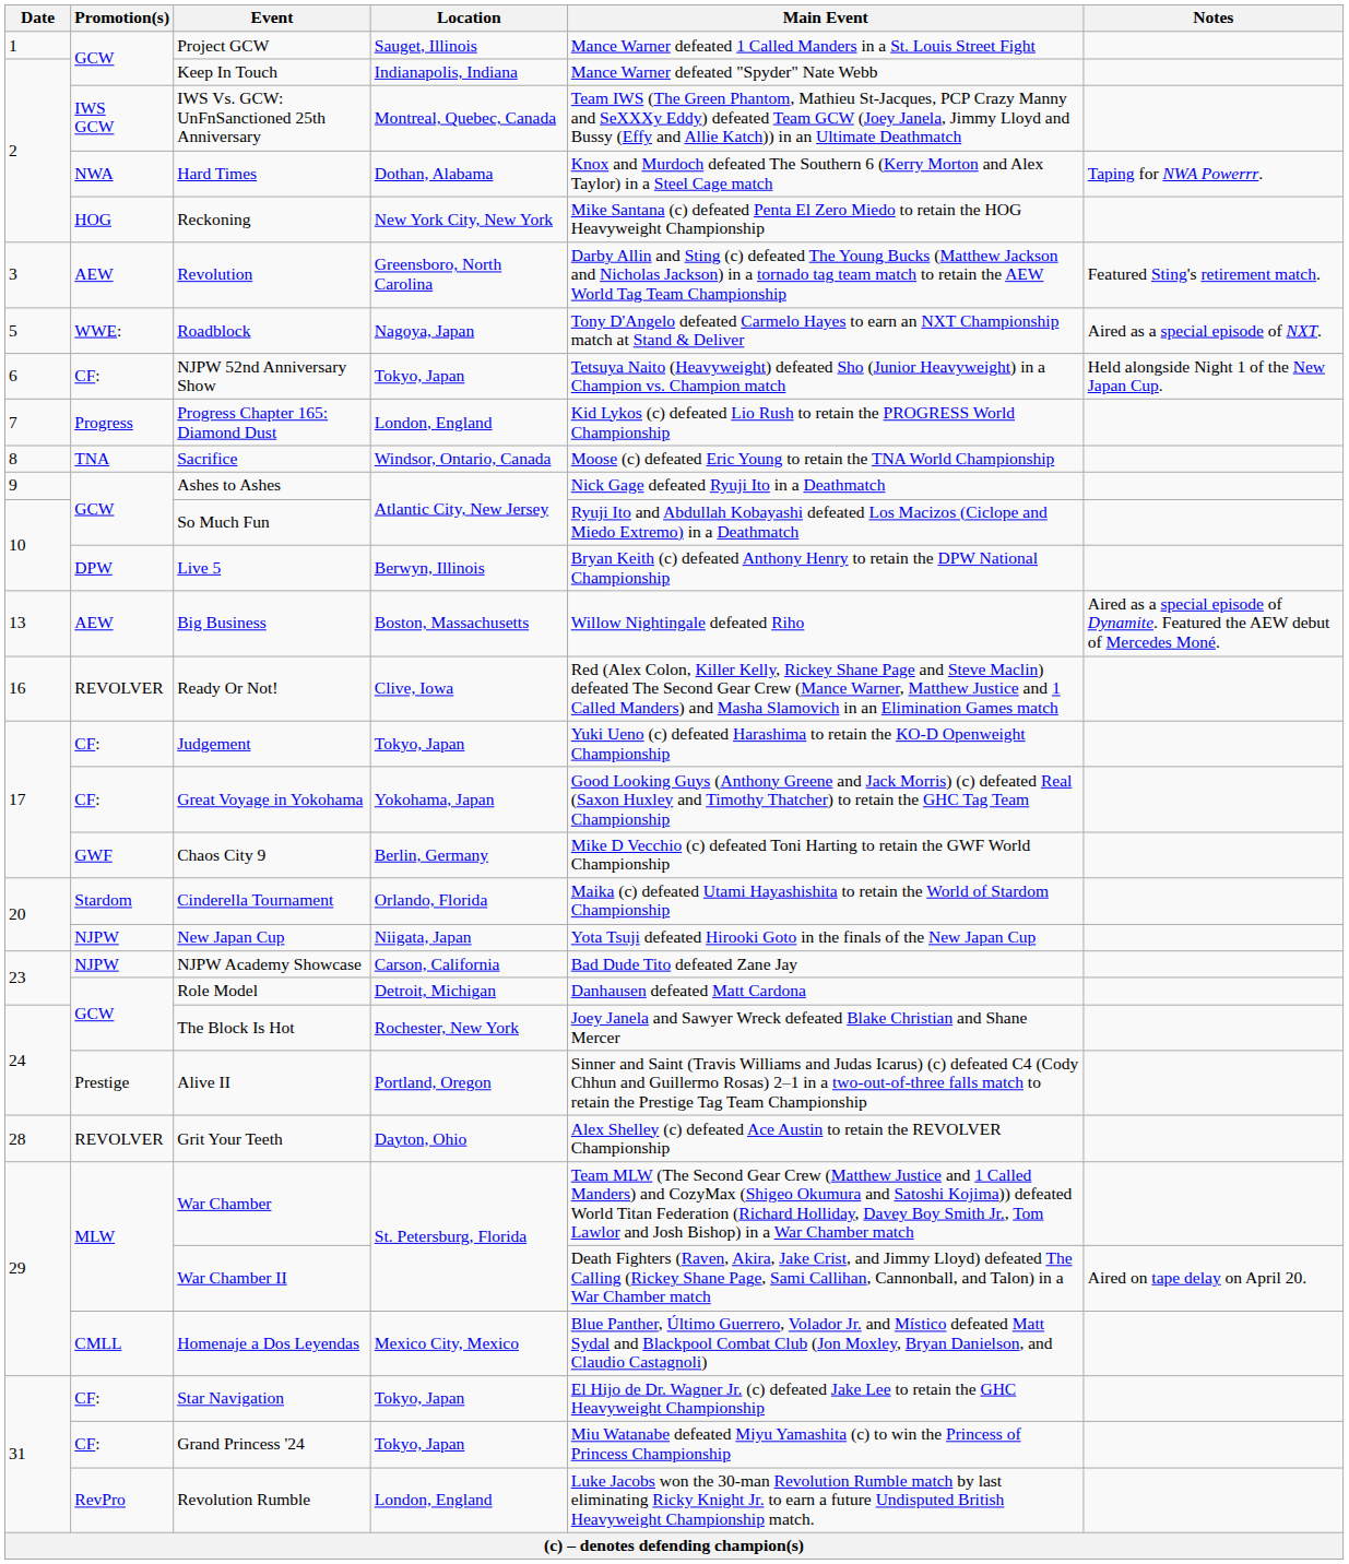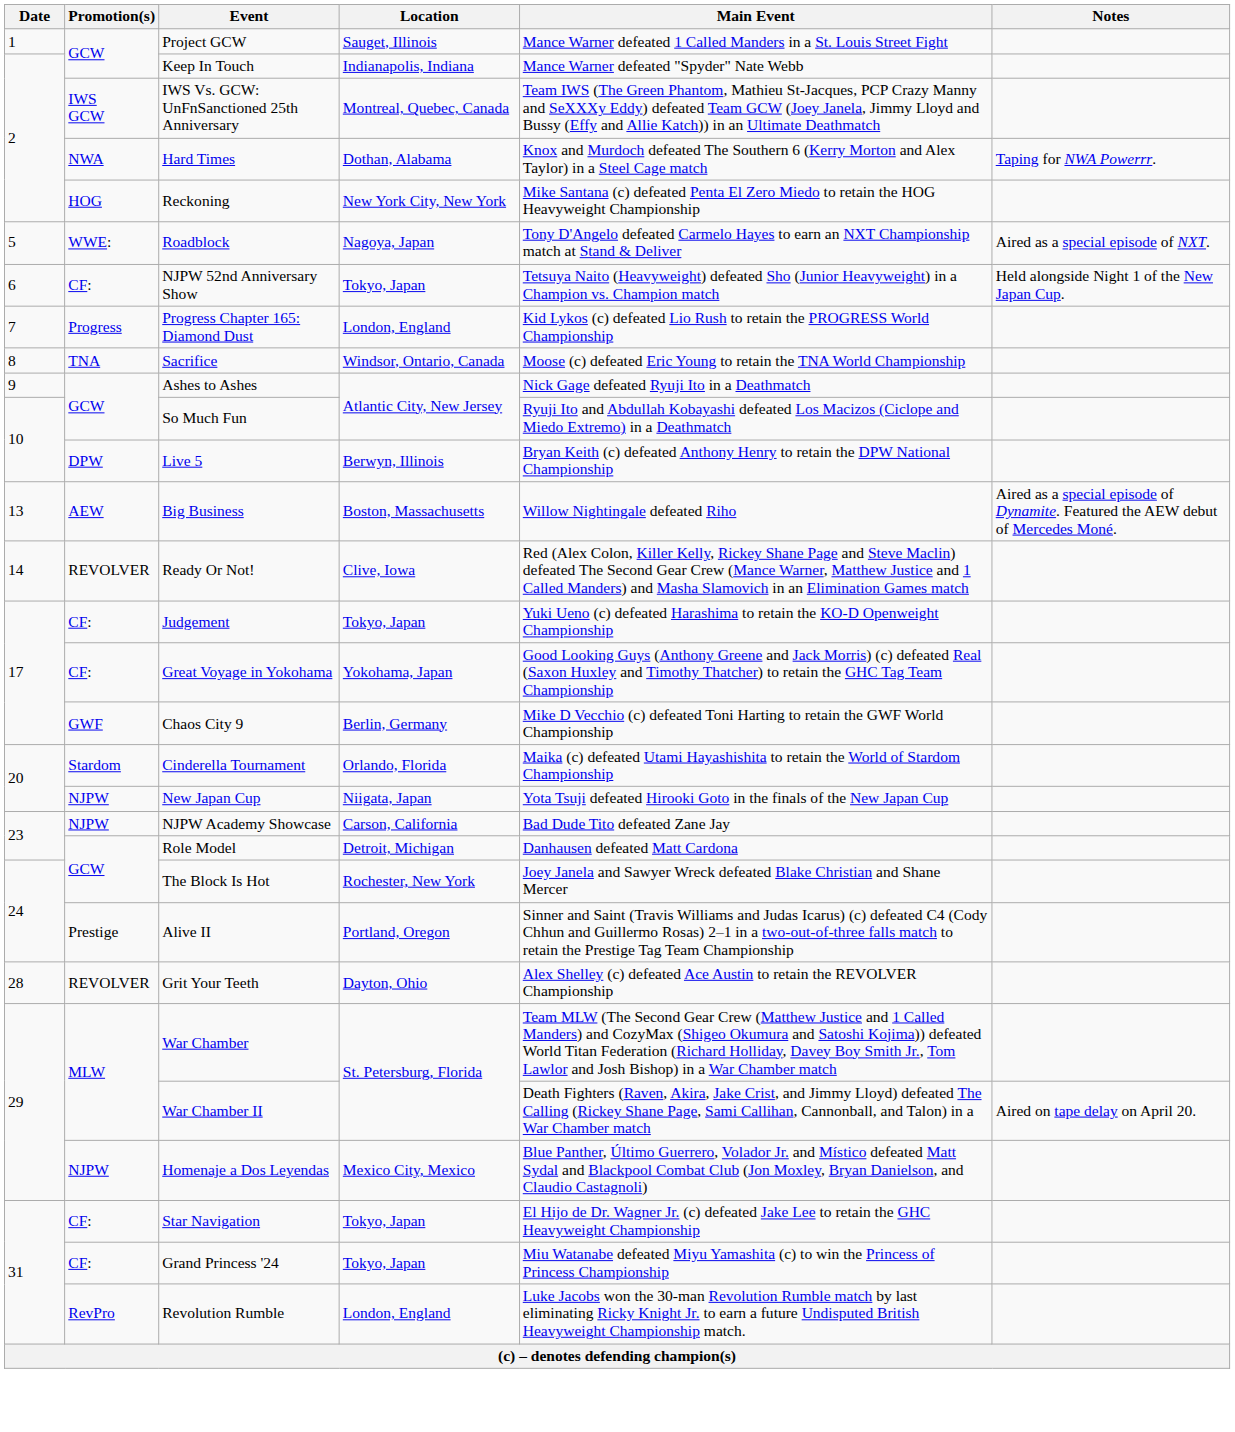- row: 3 | AEW | Revolution | Greensboro, North Carolina | Darby Allin and Sting (c) defeated The Young Bucks (Matthew Jackson and Nicholas Jackson) in a tornado tag team match to retain the AEW World Tag Team Championship | Featured Sting's retirement match.
Ready Or Not! | Date: 16 -> 14
Homenaje a Dos Leyendas | Promotion(s): CMLL -> NJPW
